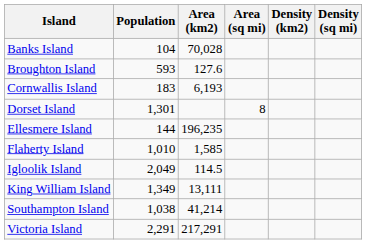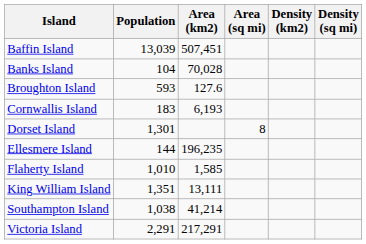+ row: Baffin Island | 13,039 | 507,451
- row: Igloolik Island | 2,049 | 114.5
King William Island | Population: 1,349 -> 1,351
